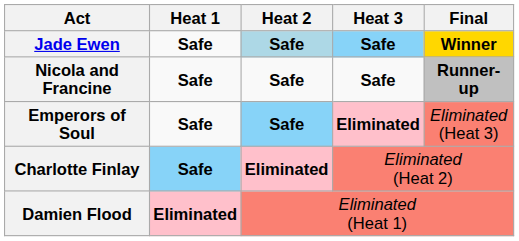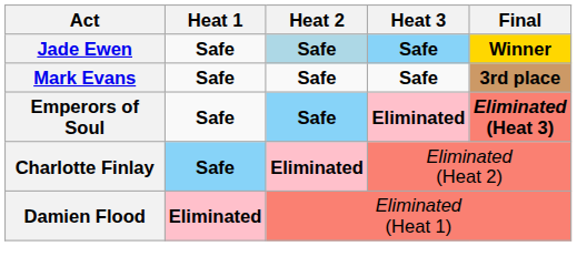- row: Nicola and Francine | Safe | Safe | Safe | Runner-up
+ row: Mark Evans | Safe | Safe | Safe | 3rd place
Emperors of Soul | Final: normal -> bold
